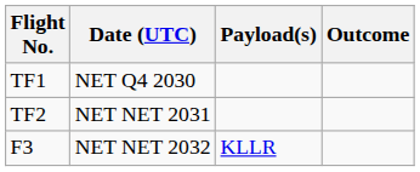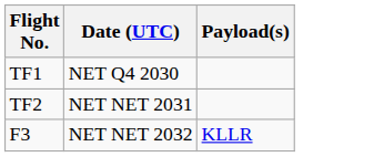- column: Outcome
